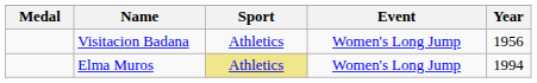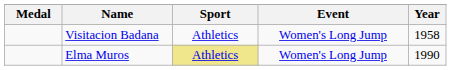Visitacion Badana | Year: 1956 -> 1958
Elma Muros | Year: 1994 -> 1990
